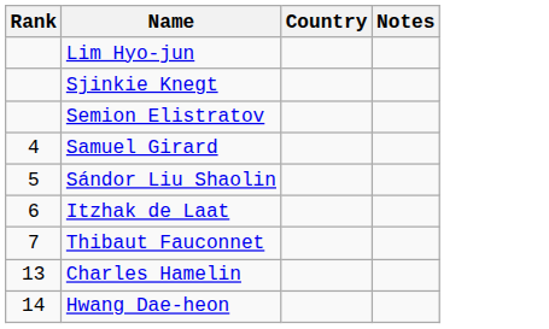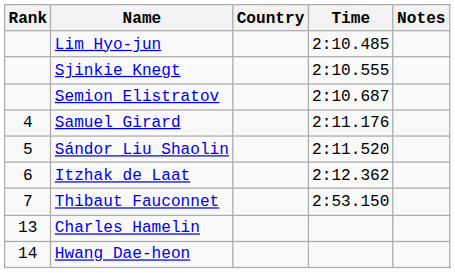+ column: Time | 2:10.485 | 2:10.555 | 2:10.687 | 2:11.176 | 2:11.520 | 2:12.362 | 2:53.150
